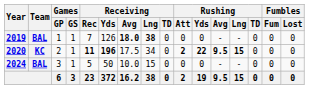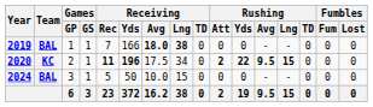2019 | Receiving / Yds: 126 -> 166
